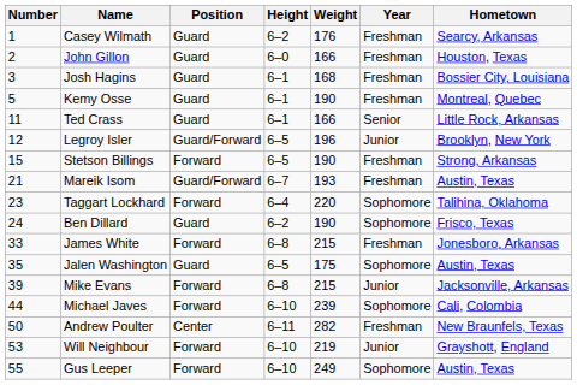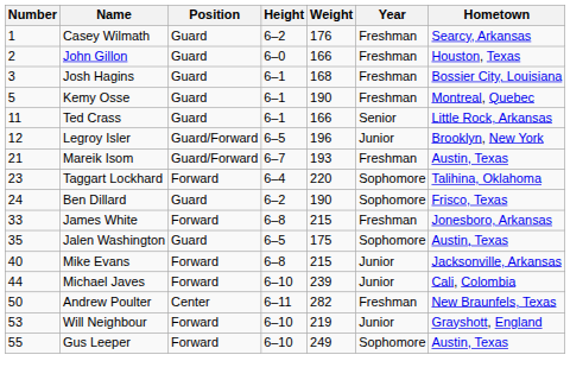- row: 15 | Stetson Billings | Forward | 6–5 | 190 | Freshman | Strong, Arkansas
Mike Evans | Number: 39 -> 40
Michael Javes | Year: Sophomore -> Junior
